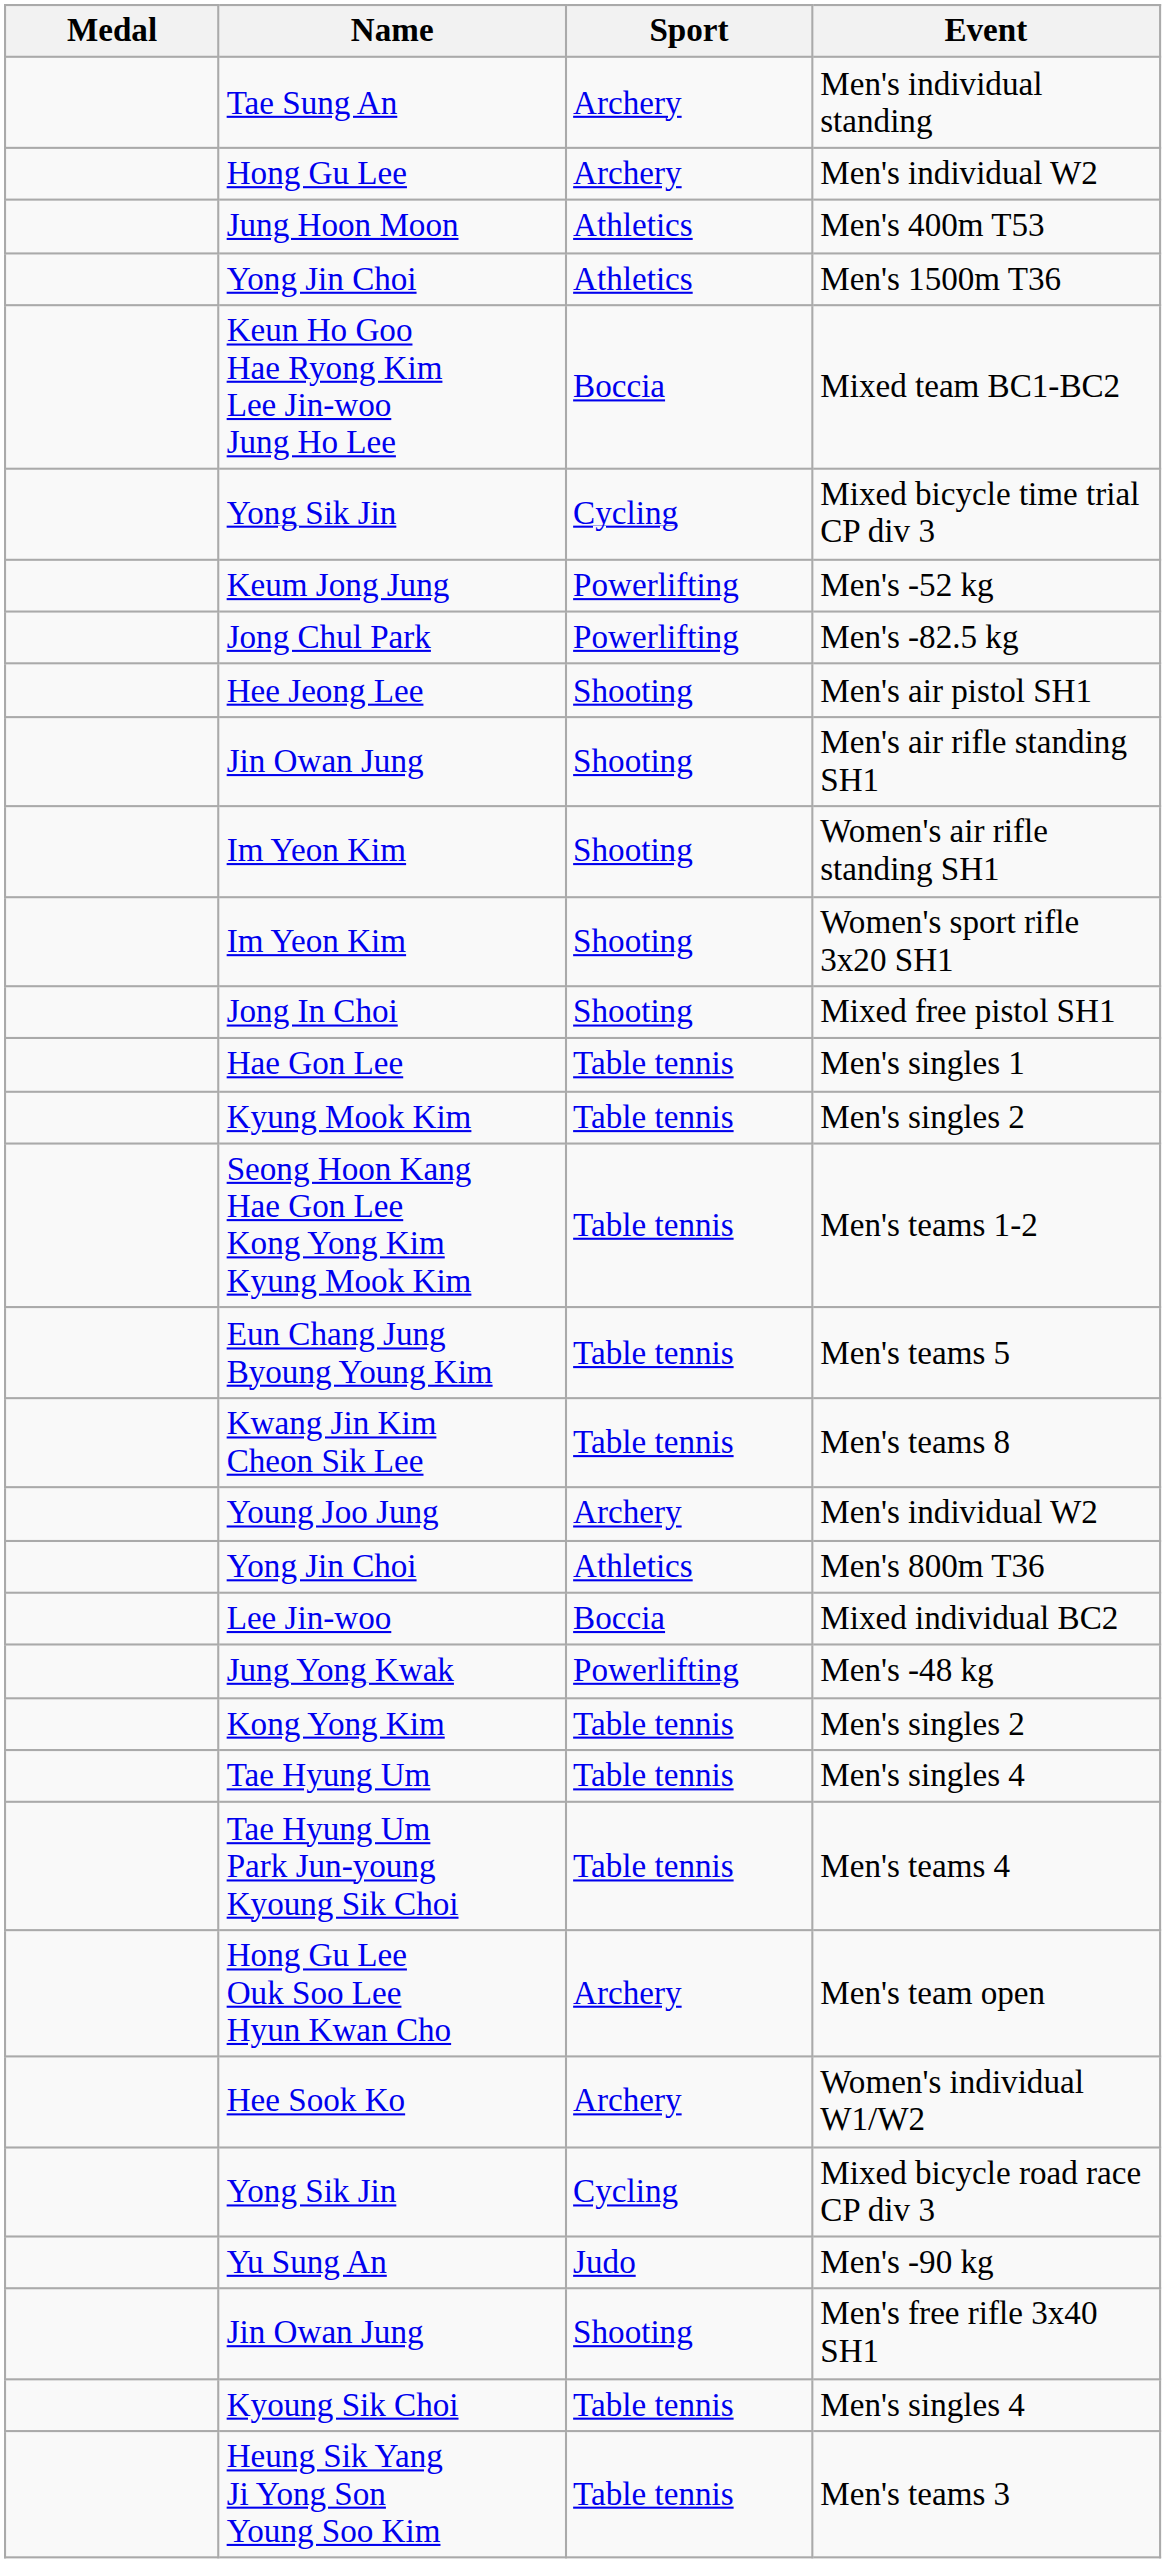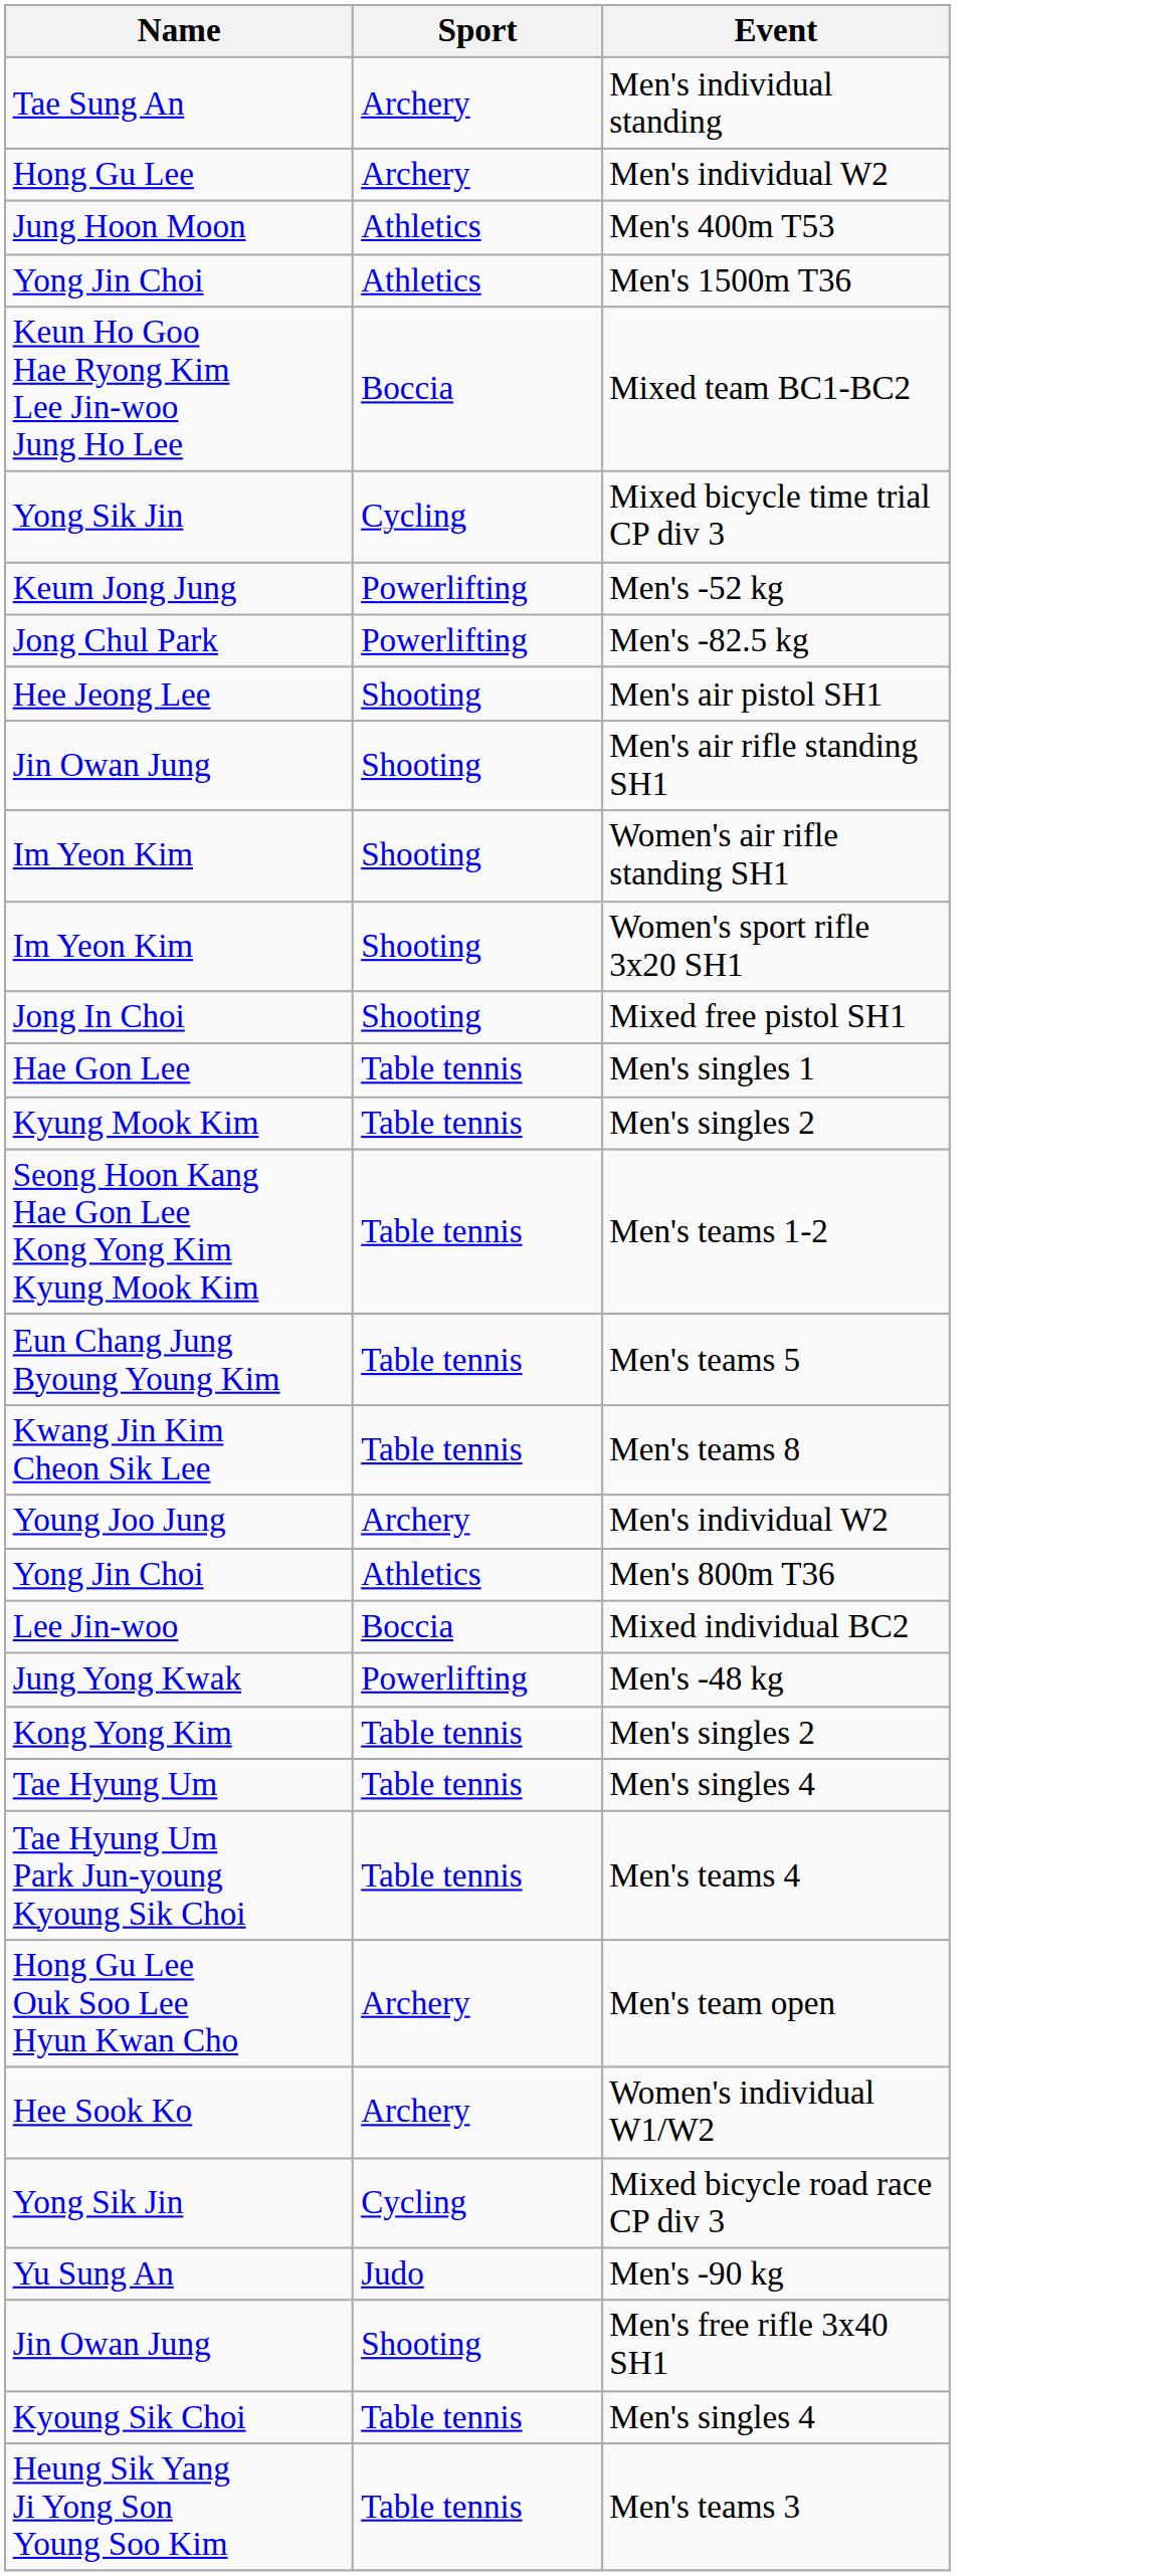- column: Medal
